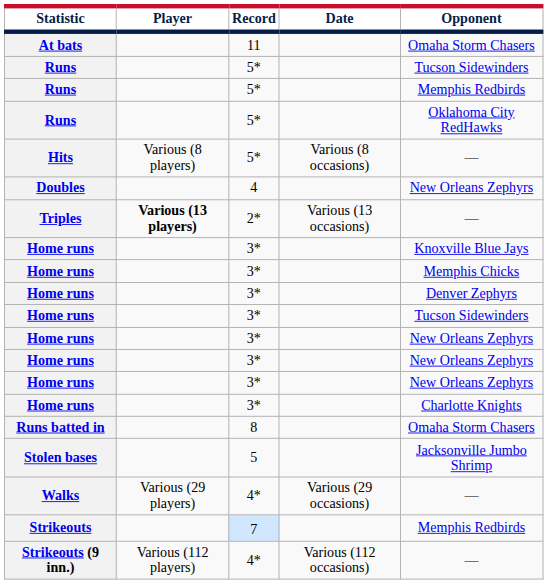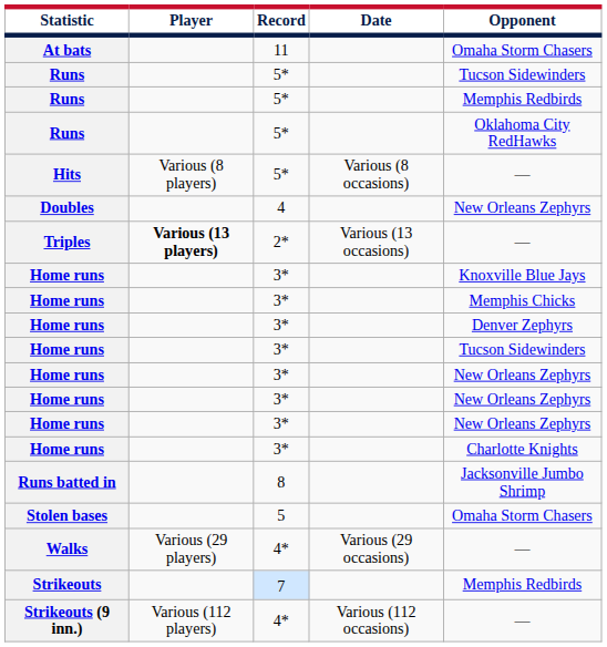Runs batted in | Opponent: Omaha Storm Chasers -> Jacksonville Jumbo Shrimp
Stolen bases | Opponent: Jacksonville Jumbo Shrimp -> Omaha Storm Chasers
